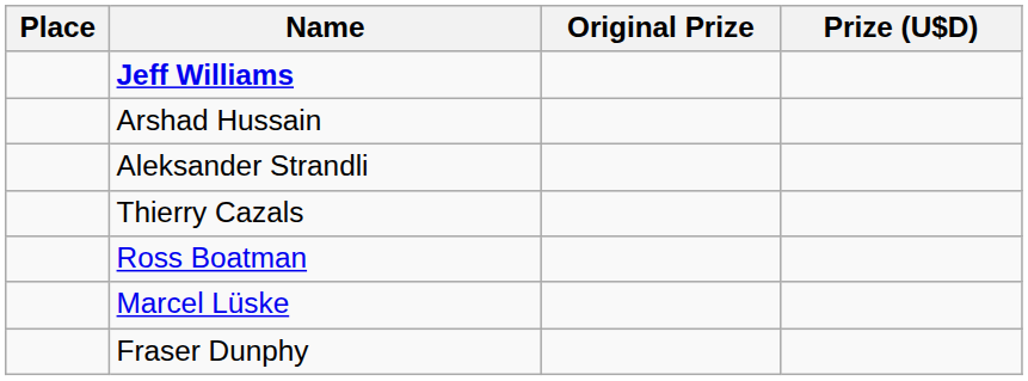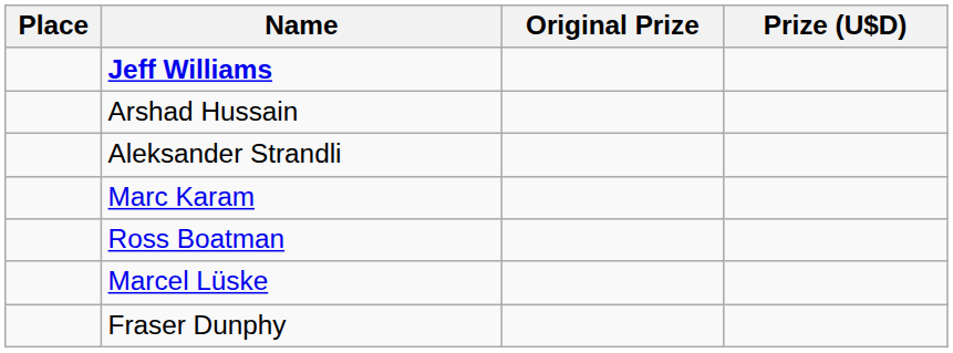+ row: Marc Karam
- row: Thierry Cazals
